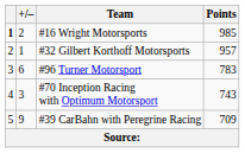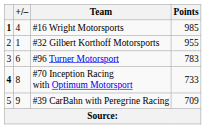#16 Wright Motorsports | +/–: 2 -> 4
#32 Gilbert Korthoff Motorsports | Points: 957 -> 955
#70 Inception Racing with Optimum Motorsport | column 1: normal -> bold
#70 Inception Racing with Optimum Motorsport | +/–: 3 -> 8
#70 Inception Racing with Optimum Motorsport | Points: 743 -> 733
